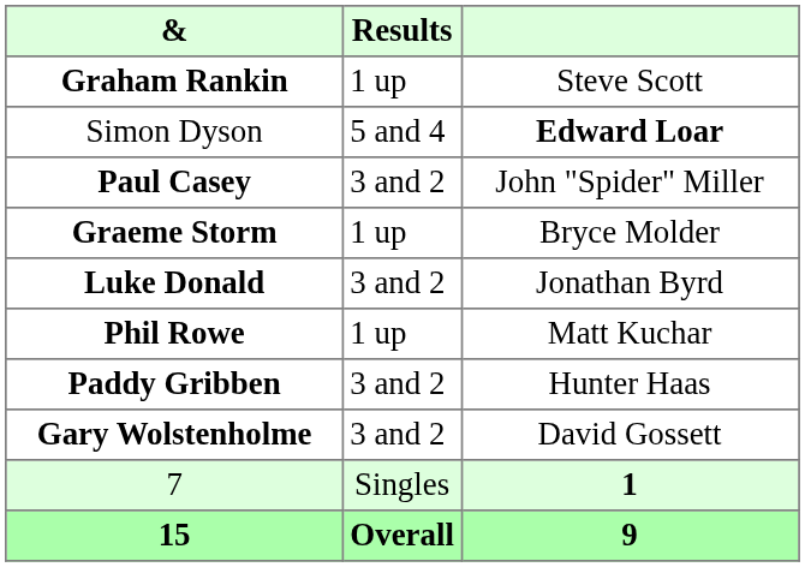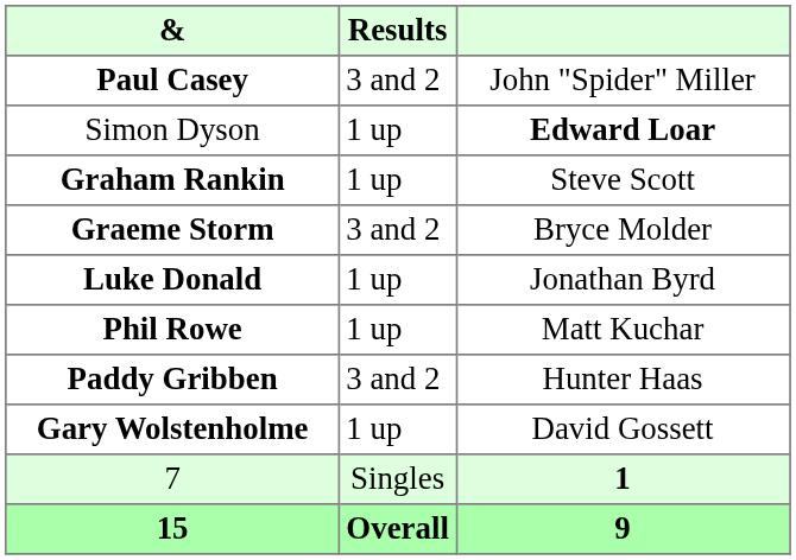rows swapped: Graham Rankin <-> Paul Casey
Simon Dyson | Results: 5 and 4 -> 1 up
Graeme Storm | Results: 1 up -> 3 and 2
Luke Donald | Results: 3 and 2 -> 1 up
Gary Wolstenholme | Results: 3 and 2 -> 1 up
